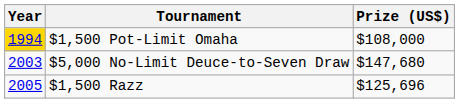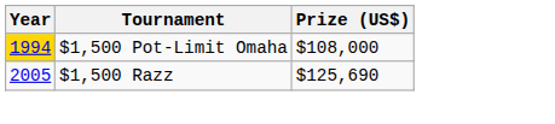- row: 2003 | $5,000 No-Limit Deuce-to-Seven Draw | $147,680
$1,500 Razz | Prize (US$): $125,696 -> $125,690
